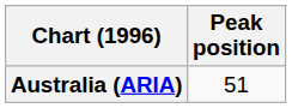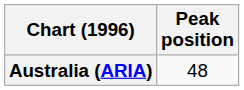Australia (ARIA) | Peak position: 51 -> 48
